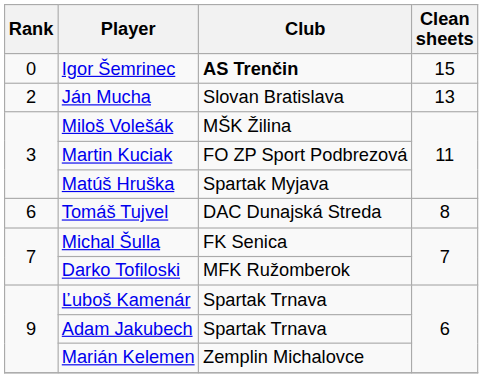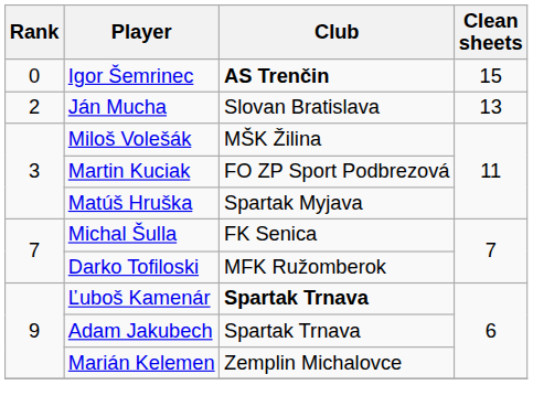- row: 6 | Tomáš Tujvel | DAC Dunajská Streda | 8
Ľuboš Kamenár | Club: normal -> bold
